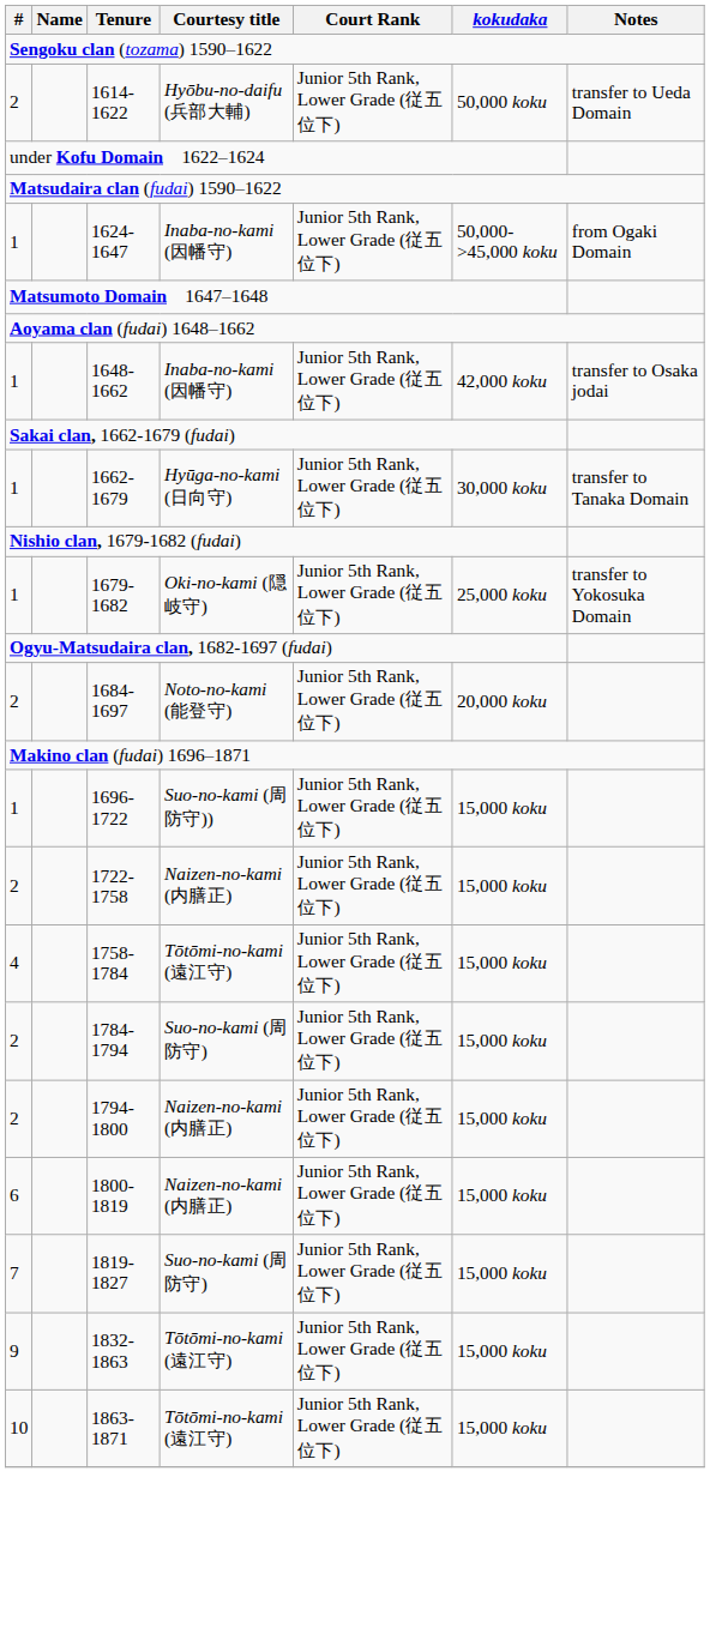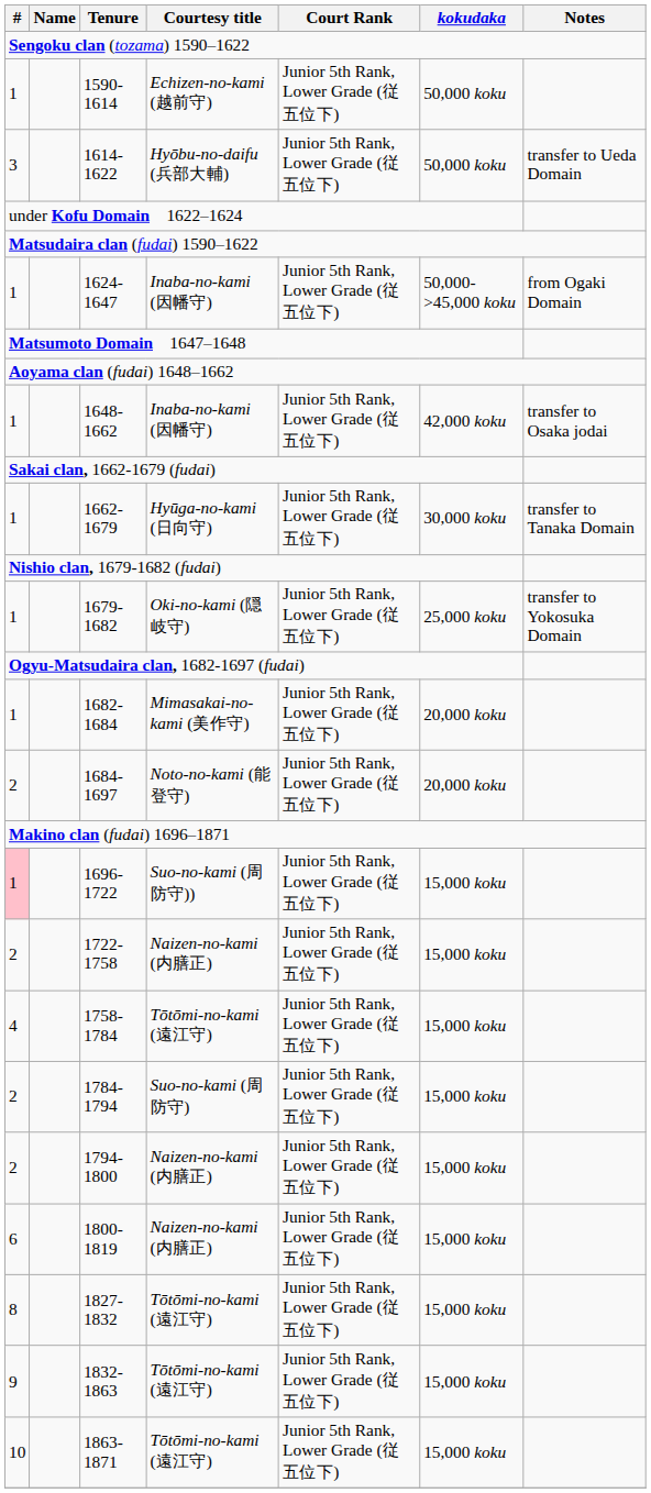+ row: 1 | 1590-1614 | Echizen-no-kami (越前守) | Junior 5th Rank, Lower Grade (従五位下) | 50,000 koku
1614-1622 | #: 2 -> 3
+ row: 1 | 1682-1684 | Mimasakai-no-kami (美作守) | Junior 5th Rank, Lower Grade (従五位下) | 20,000 koku
1696-1722 | #: no background -> pink background
- row: 7 | 1819-1827 | Suo-no-kami (周防守) | Junior 5th Rank, Lower Grade (従五位下) | 15,000 koku
+ row: 8 | 1827-1832 | Tōtōmi-no-kami (遠江守) | Junior 5th Rank, Lower Grade (従五位下) | 15,000 koku
